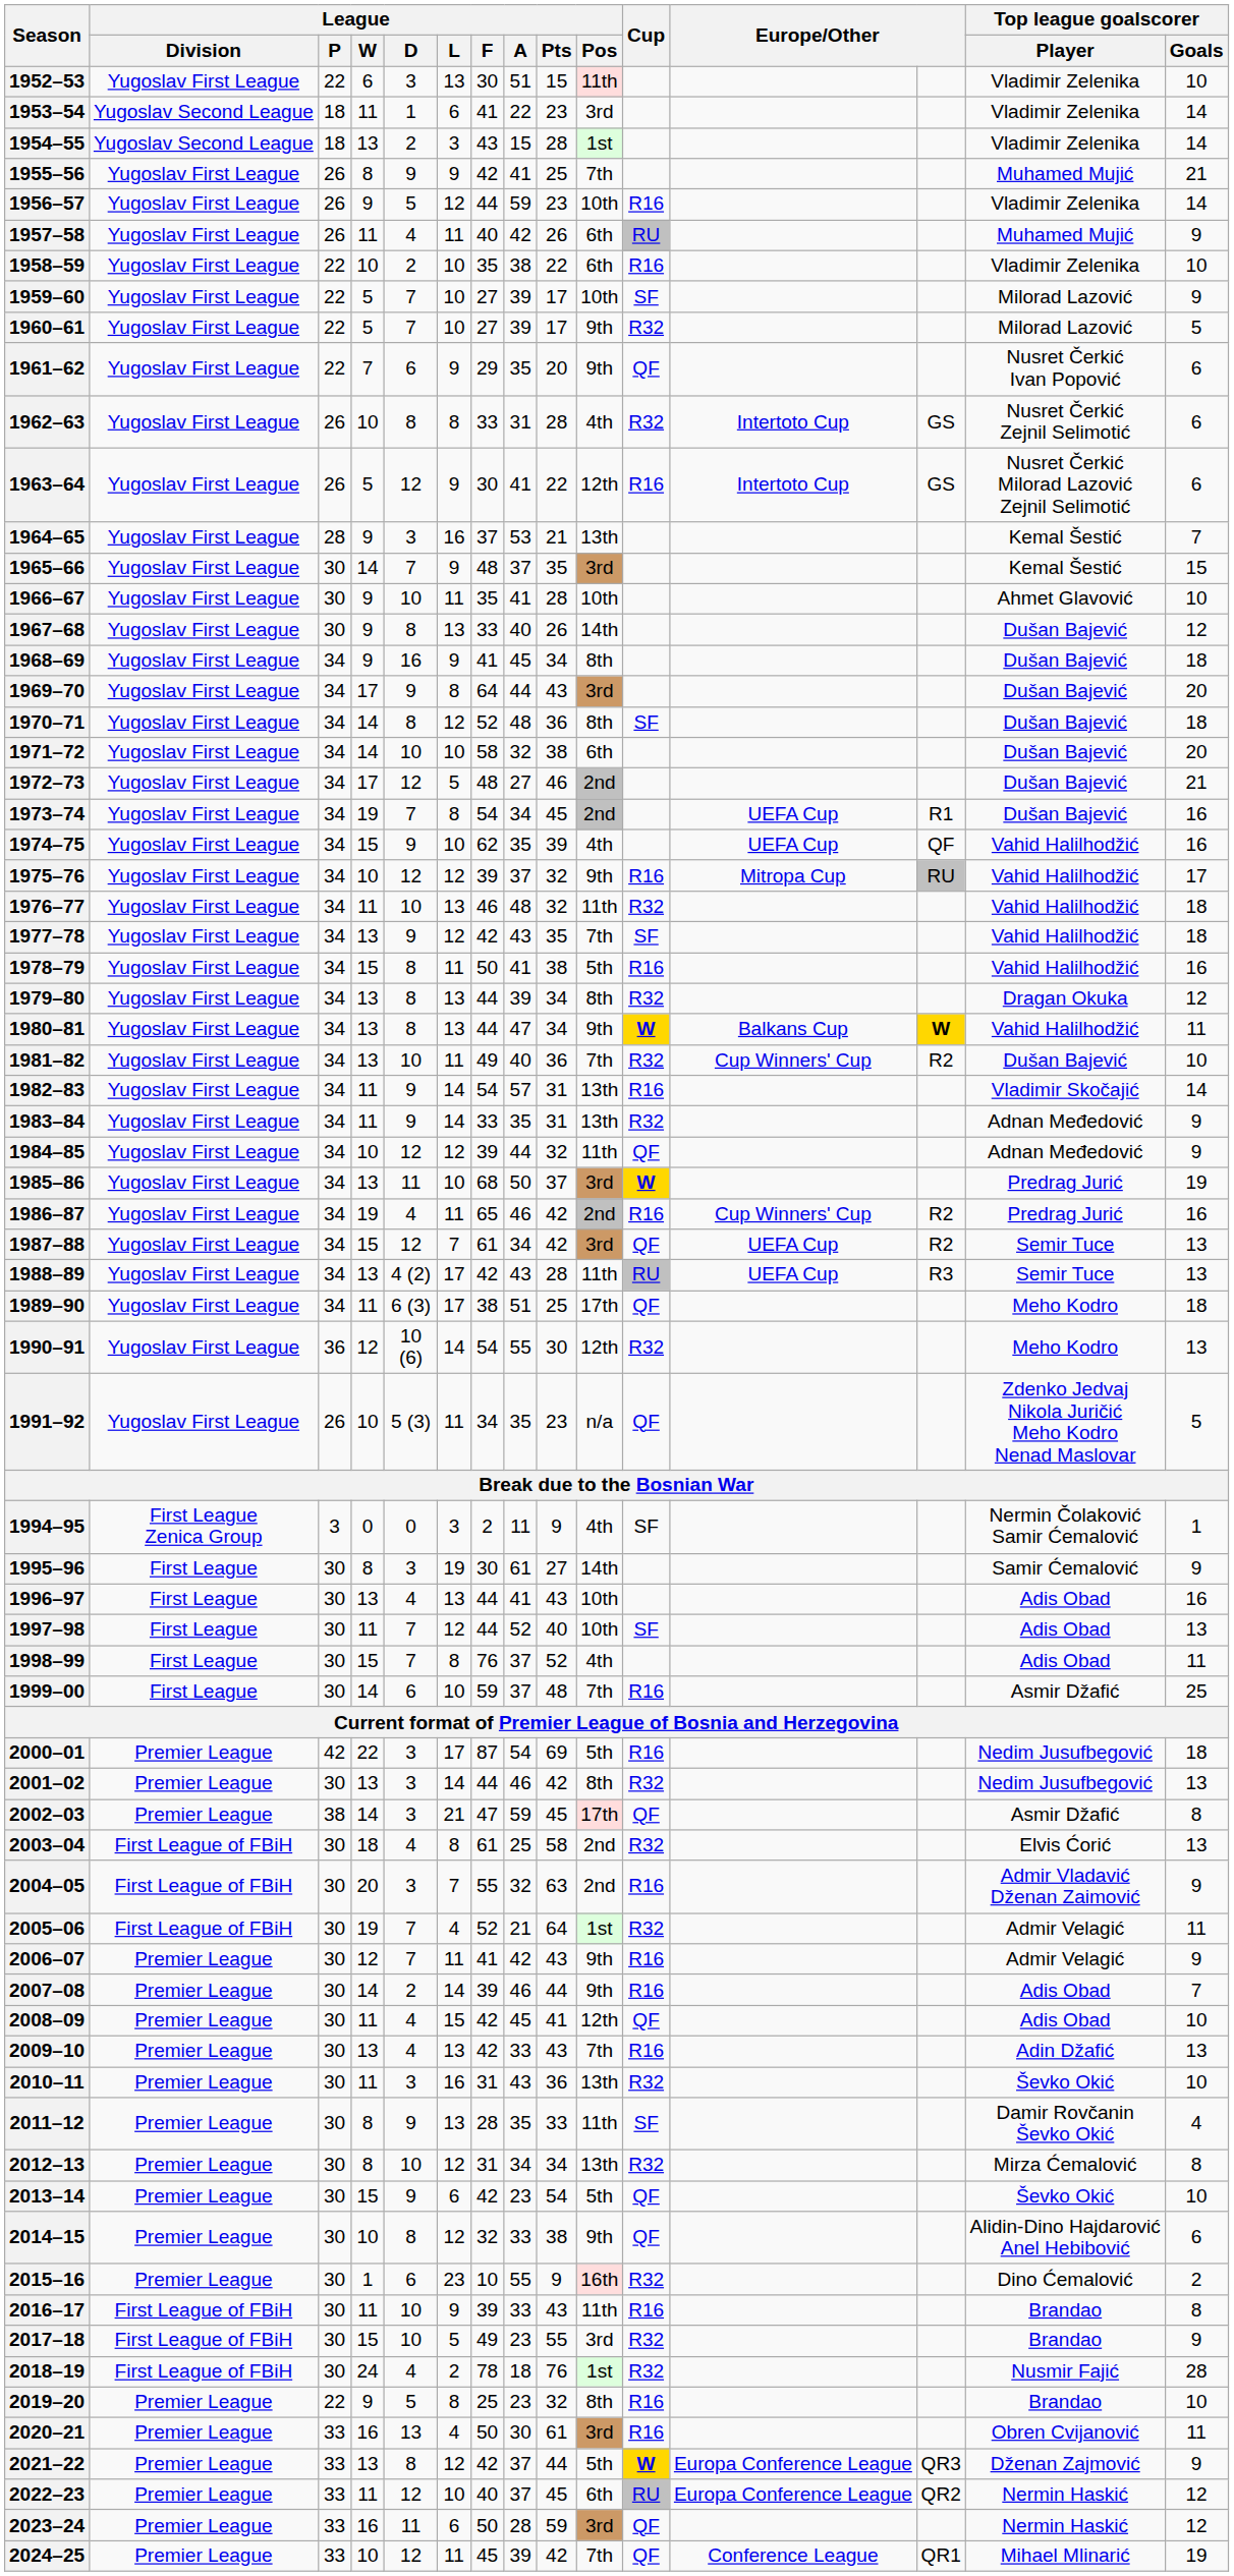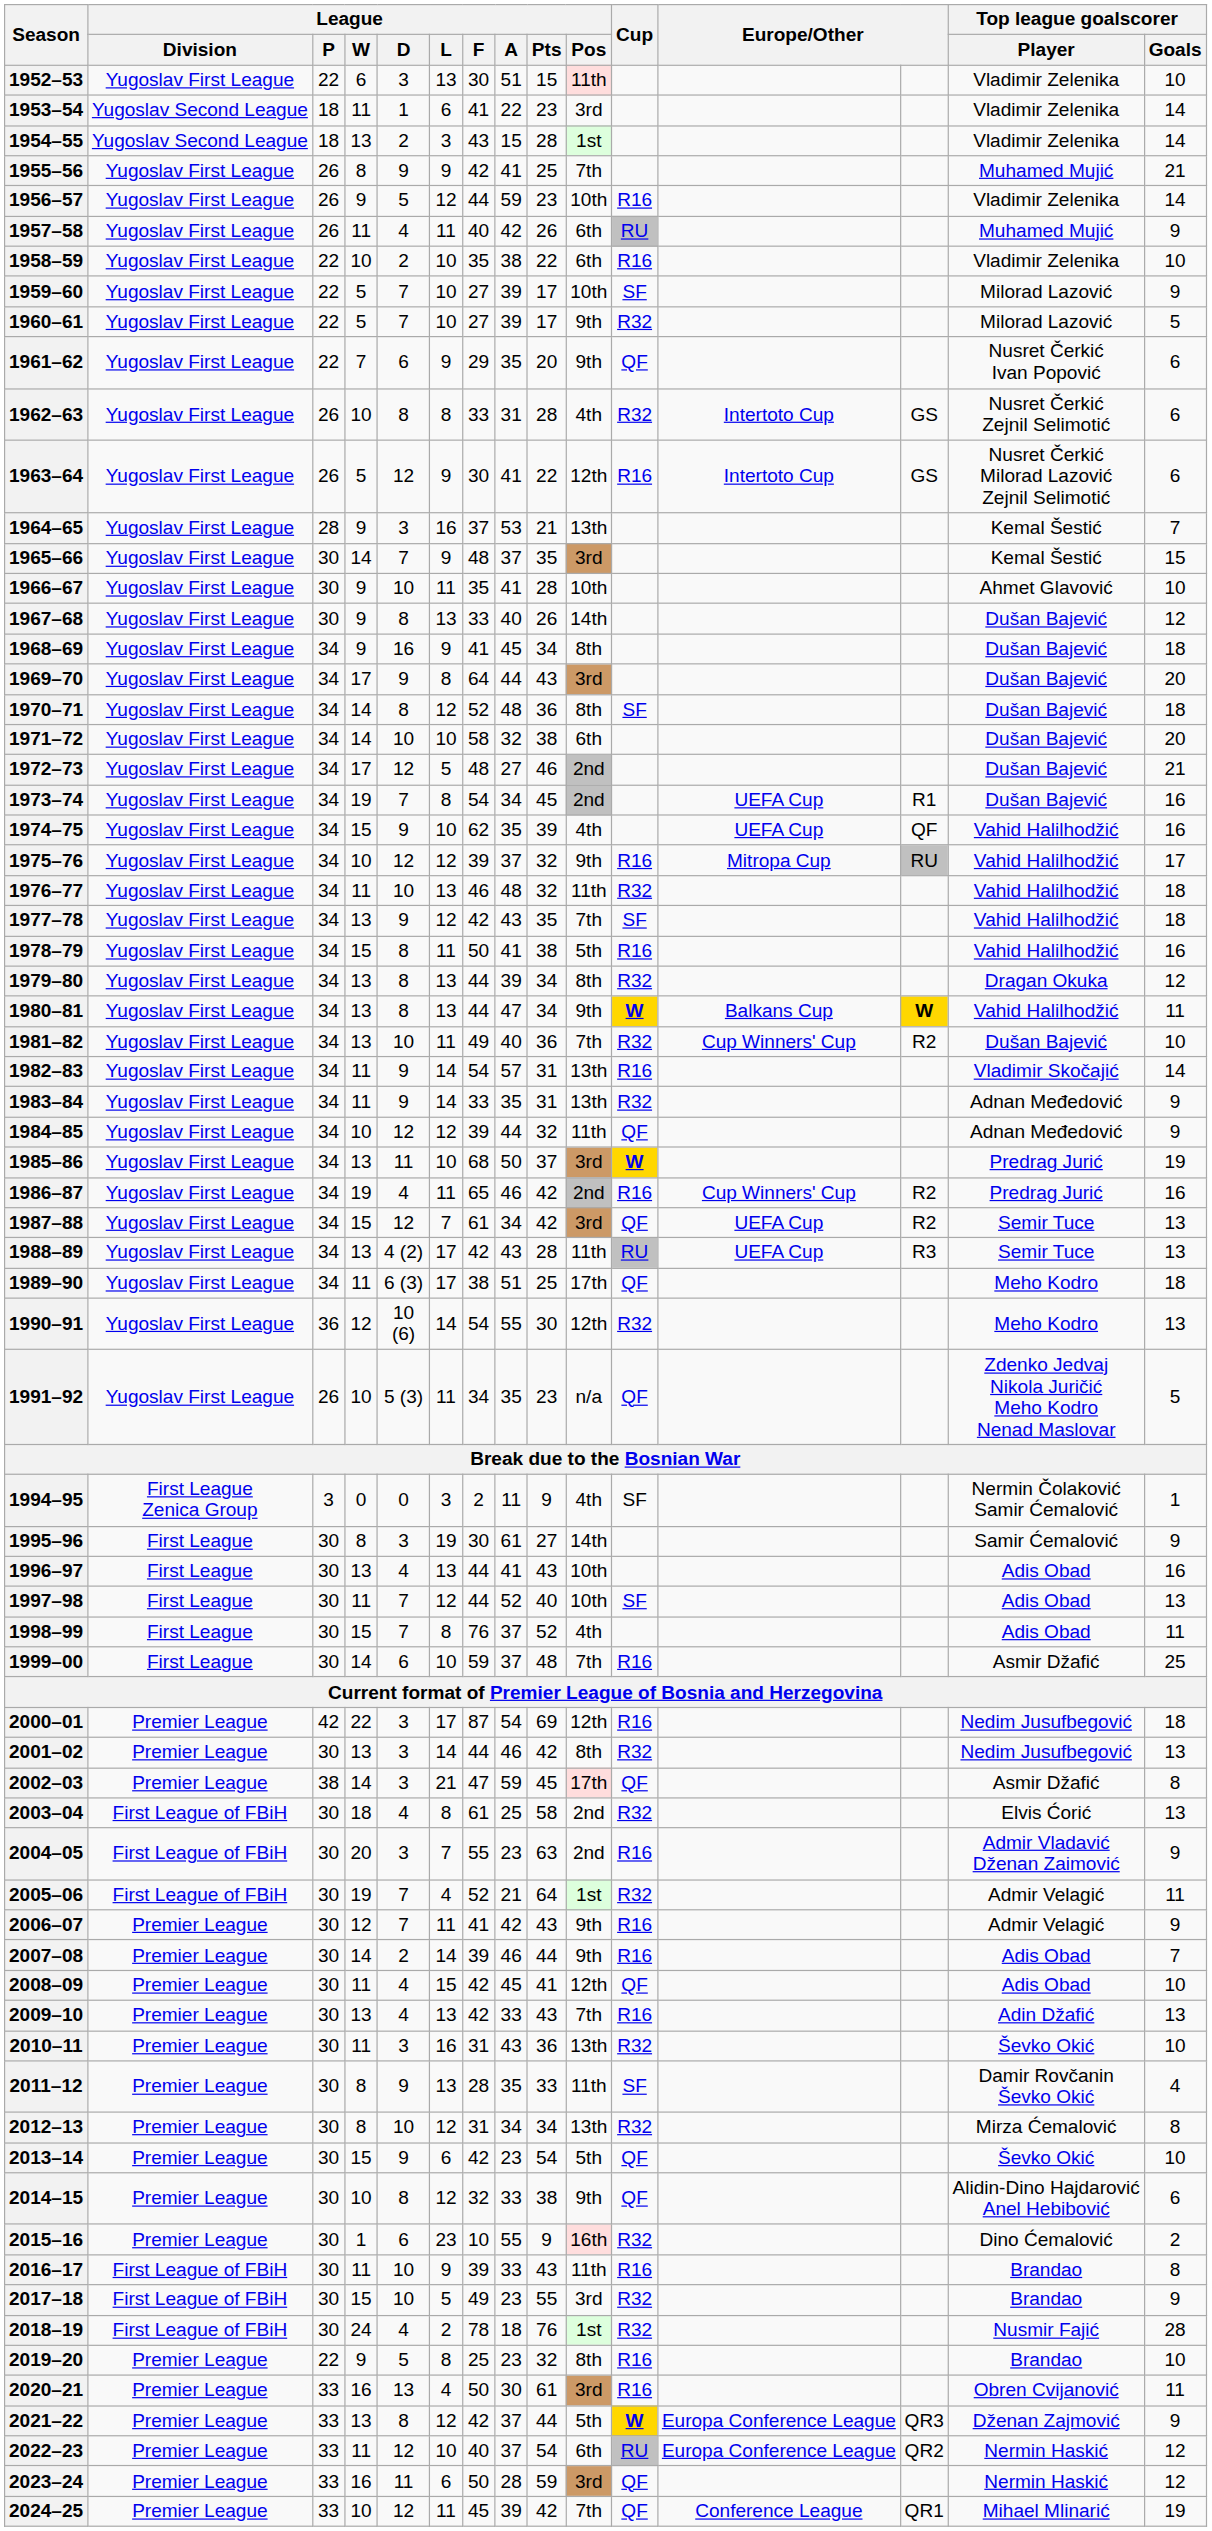2000–01 | League / Pos: 5th -> 12th
2004–05 | League / A: 32 -> 23
2022–23 | League / Pts: 45 -> 54
